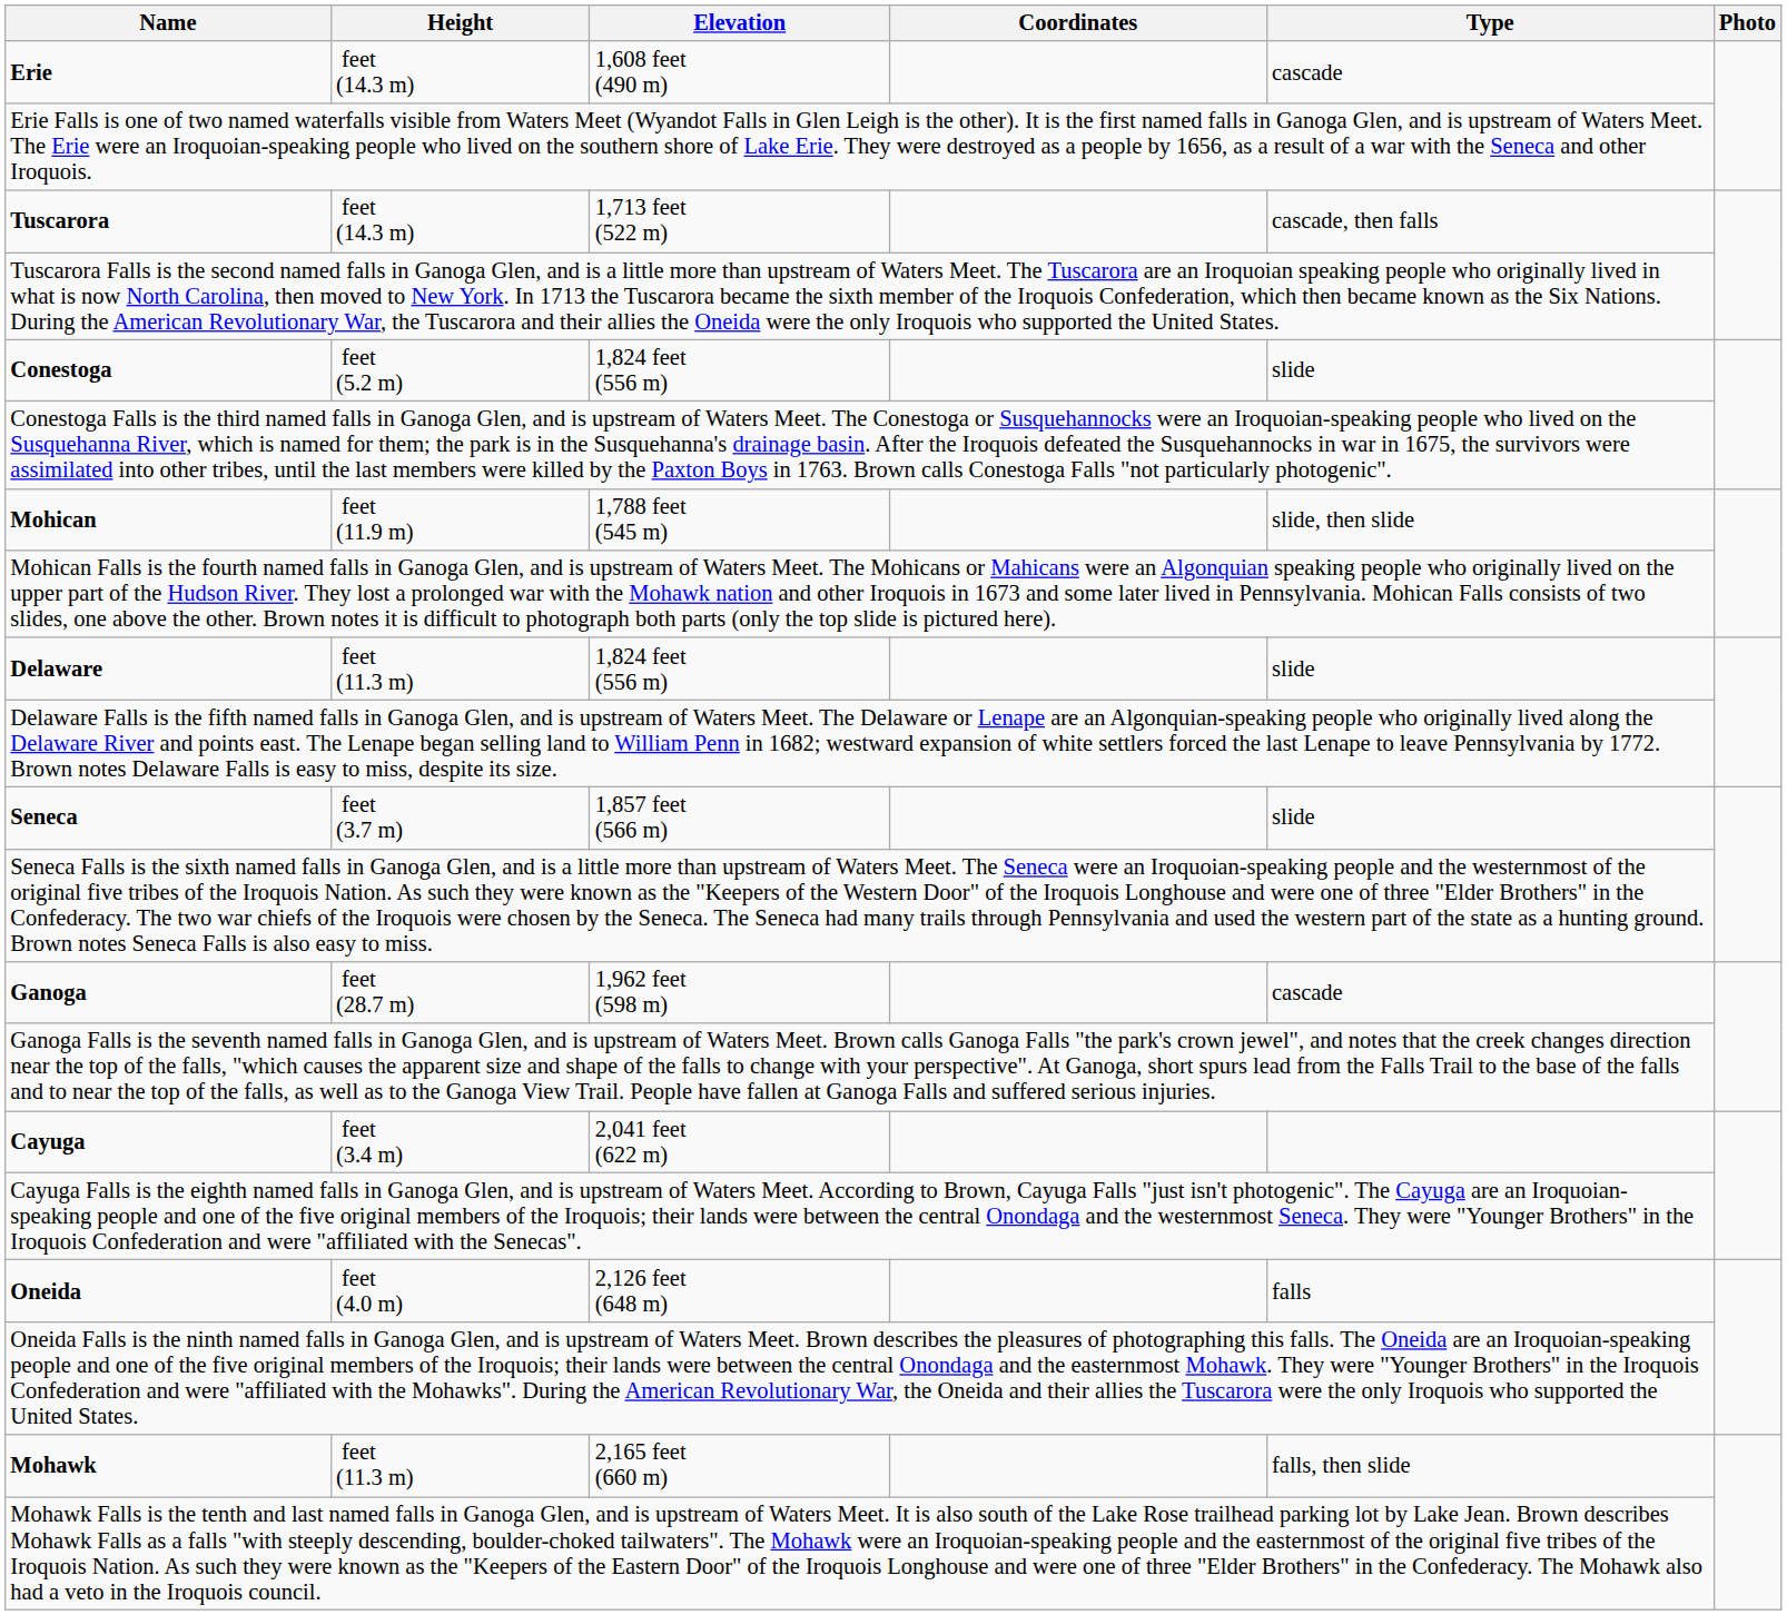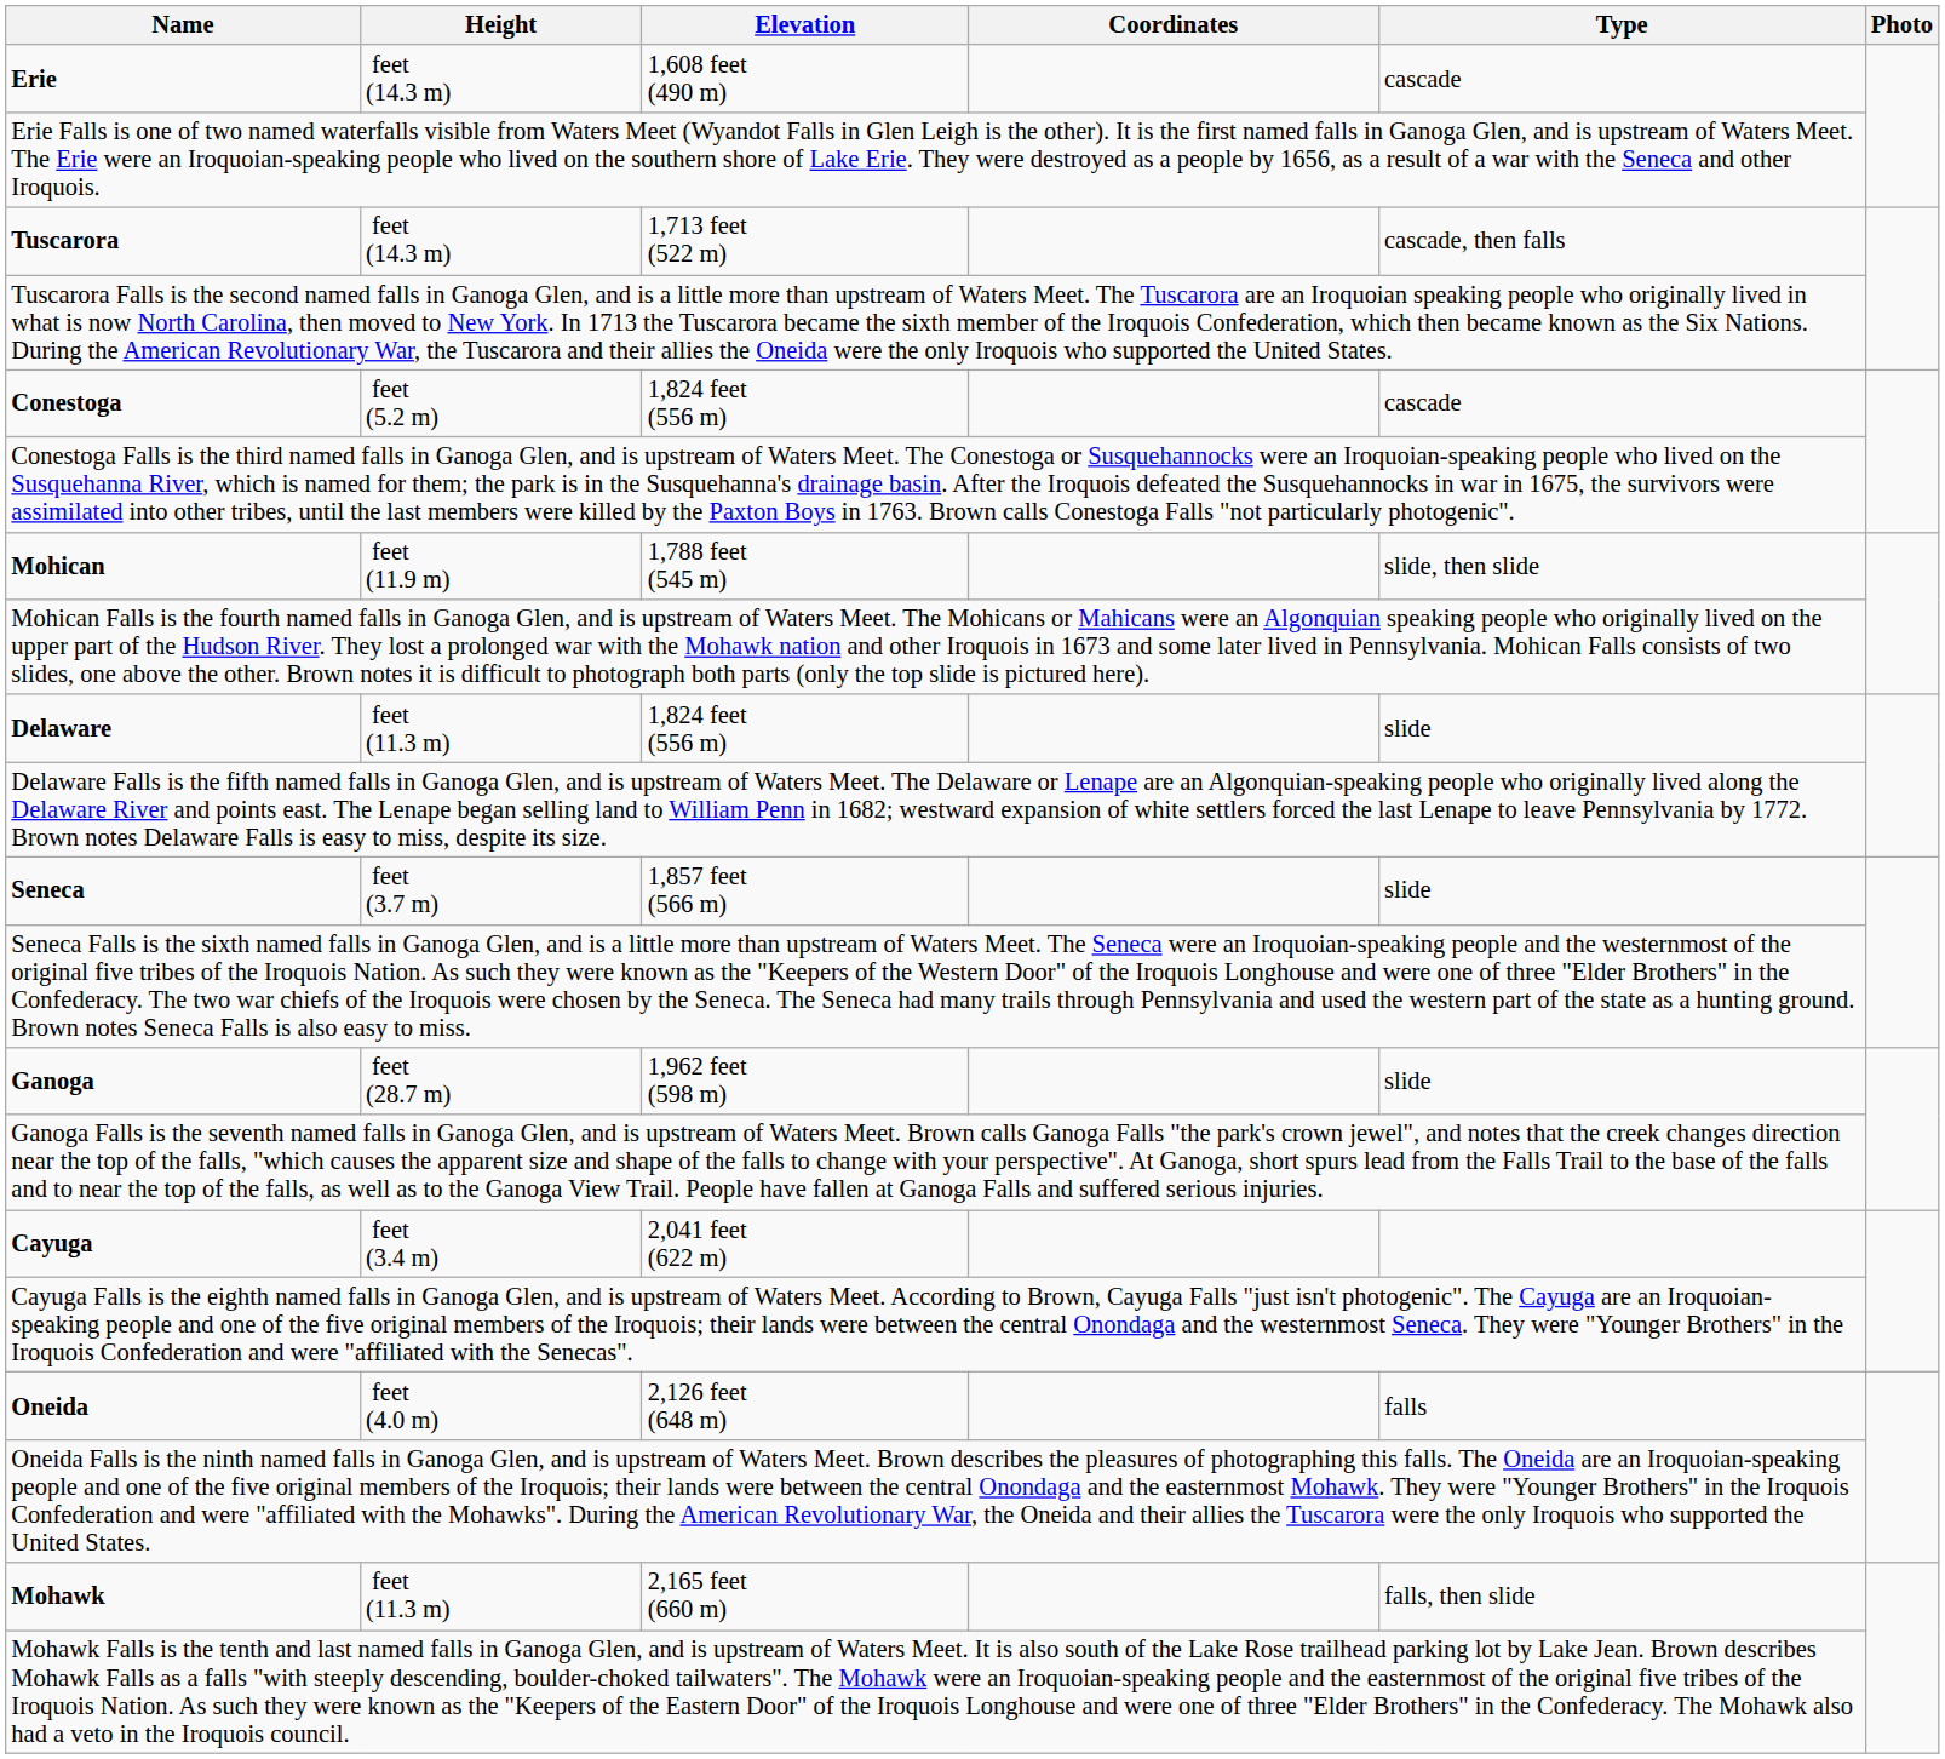Conestoga | Type: slide -> cascade
Ganoga | Type: cascade -> slide
